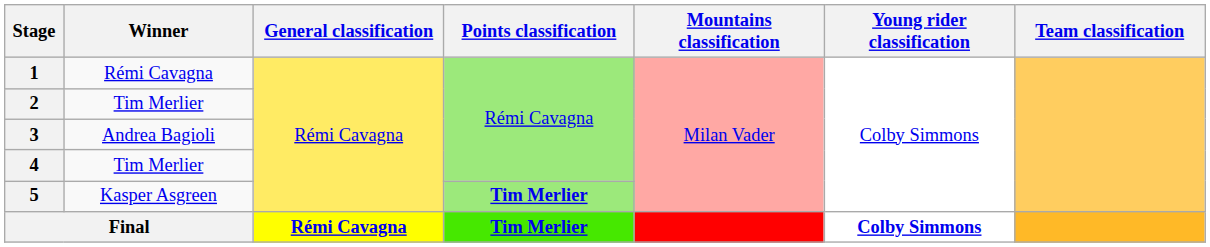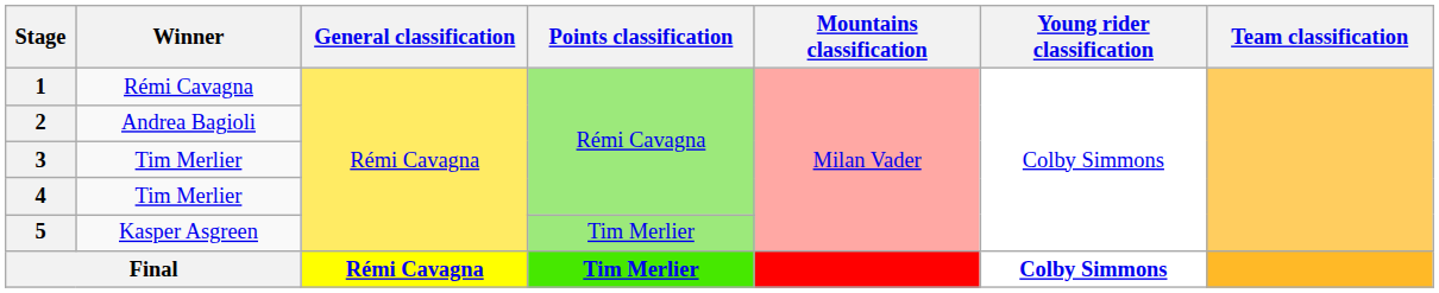2 | Winner: Tim Merlier -> Andrea Bagioli
3 | Winner: Andrea Bagioli -> Tim Merlier
5 | Points classification: bold -> normal
